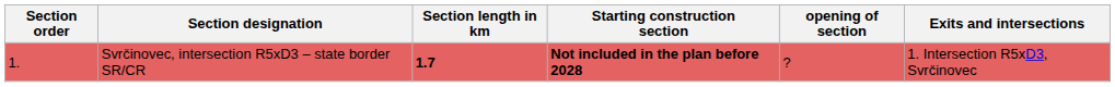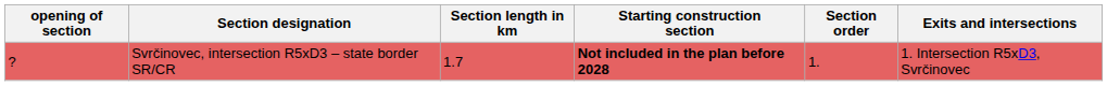columns swapped: Section order <-> opening of section
Svrčinovec, intersection R5xD3 – state border SR/CR | Section length in km: bold -> normal
